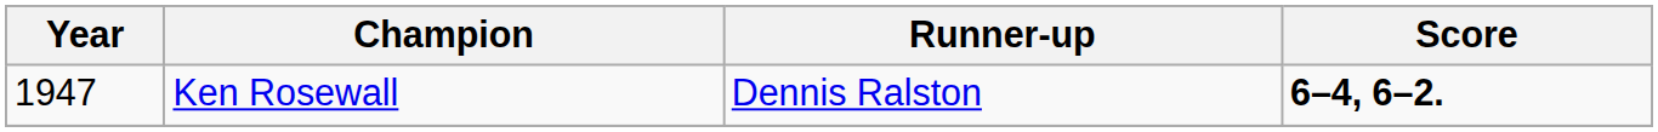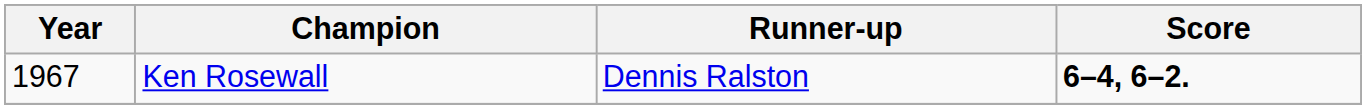Ken Rosewall | Year: 1947 -> 1967
